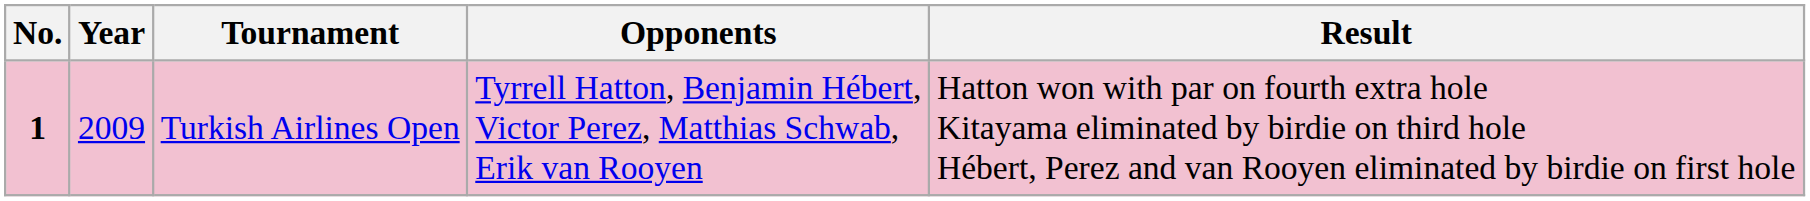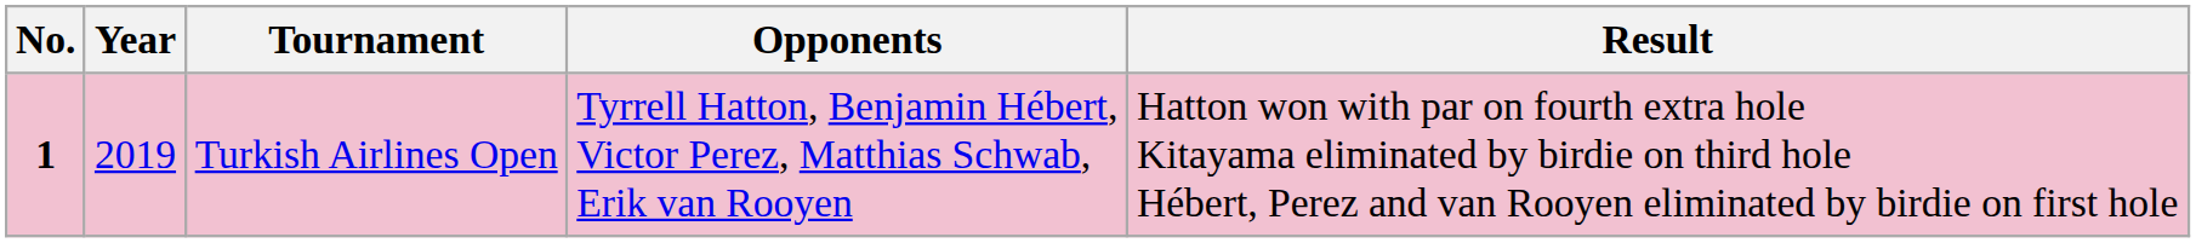Turkish Airlines Open | Year: 2009 -> 2019
